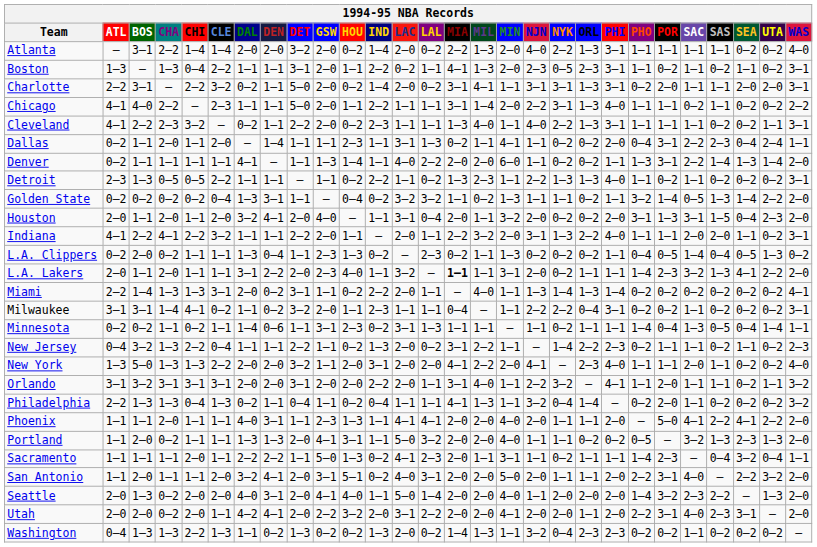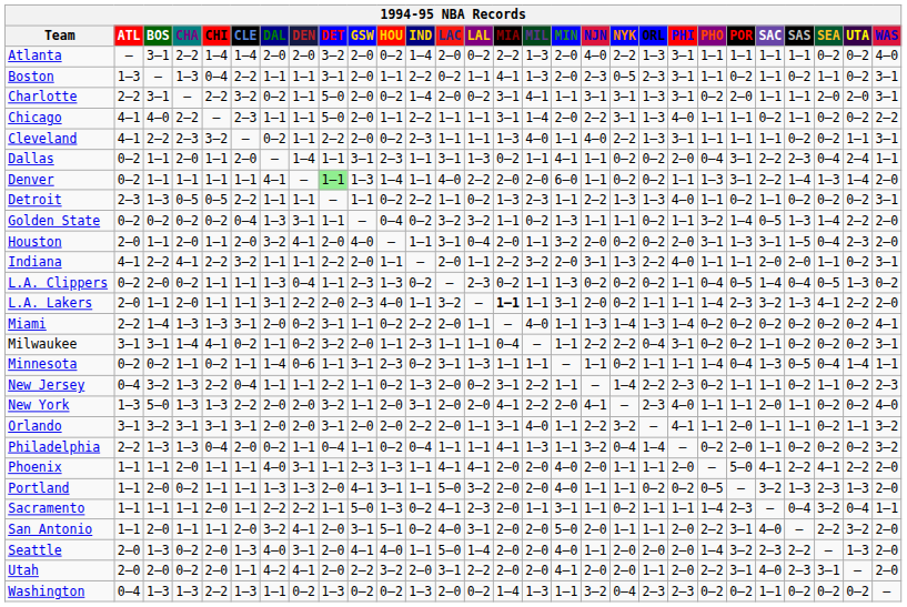Dallas | GSW: 1–1 -> 3–1
Denver | DET: no background -> lightgreen background
Philadelphia | CLE: 1–3 -> 2–0
Seattle | CLE: 2–0 -> 1–3
